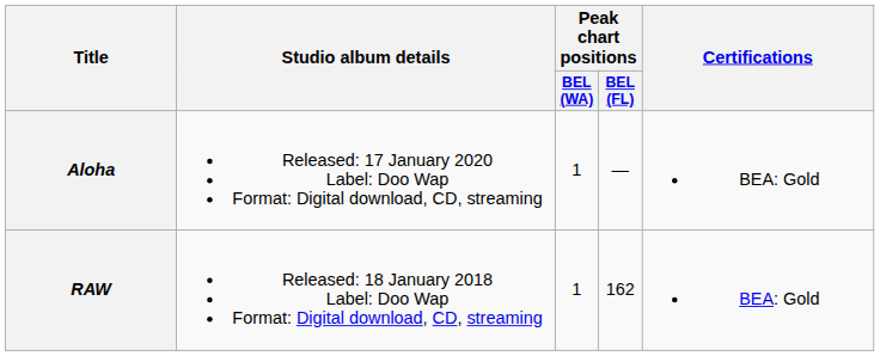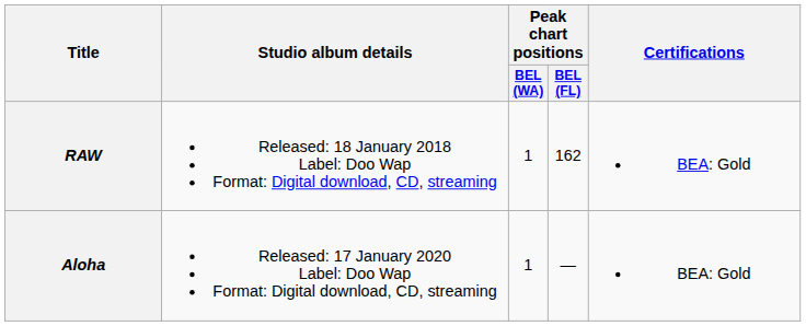rows swapped: RAW <-> Aloha
